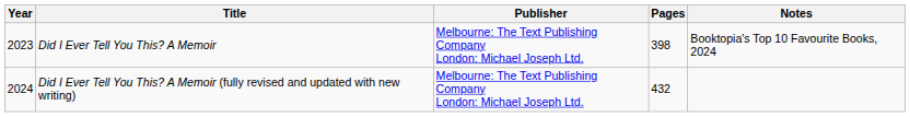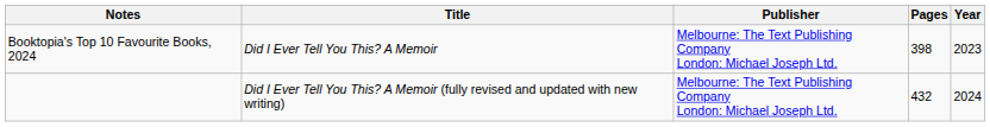columns swapped: Year <-> Notes
